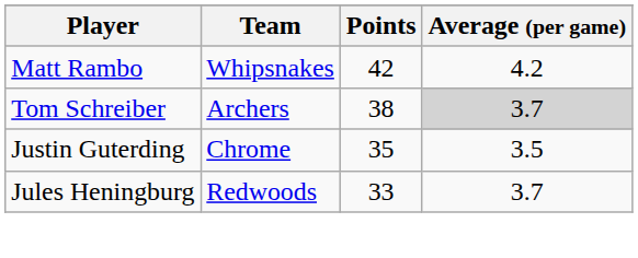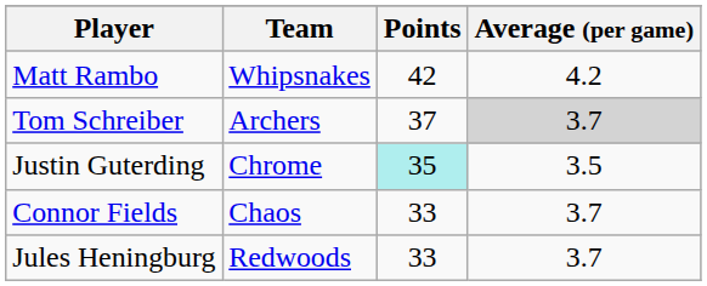Tom Schreiber | Points: 38 -> 37
Justin Guterding | Points: no background -> paleturquoise background
+ row: Connor Fields | Chaos | 33 | 3.7
